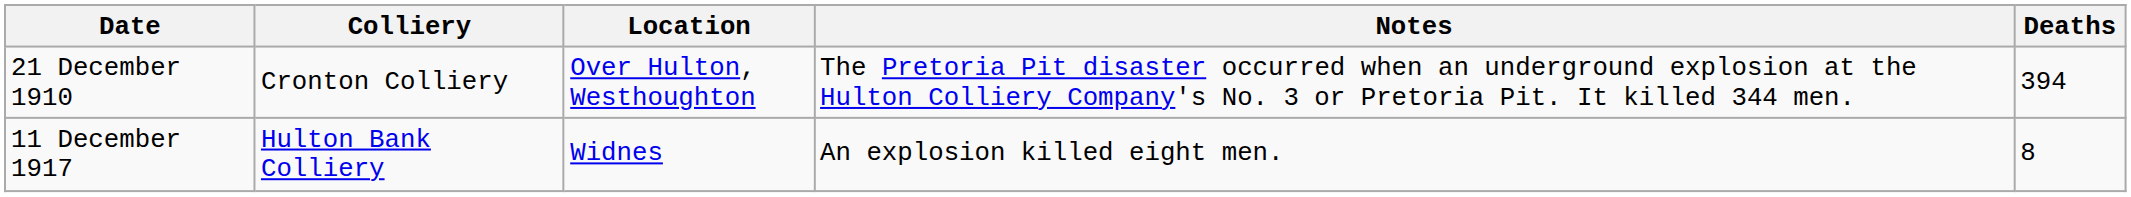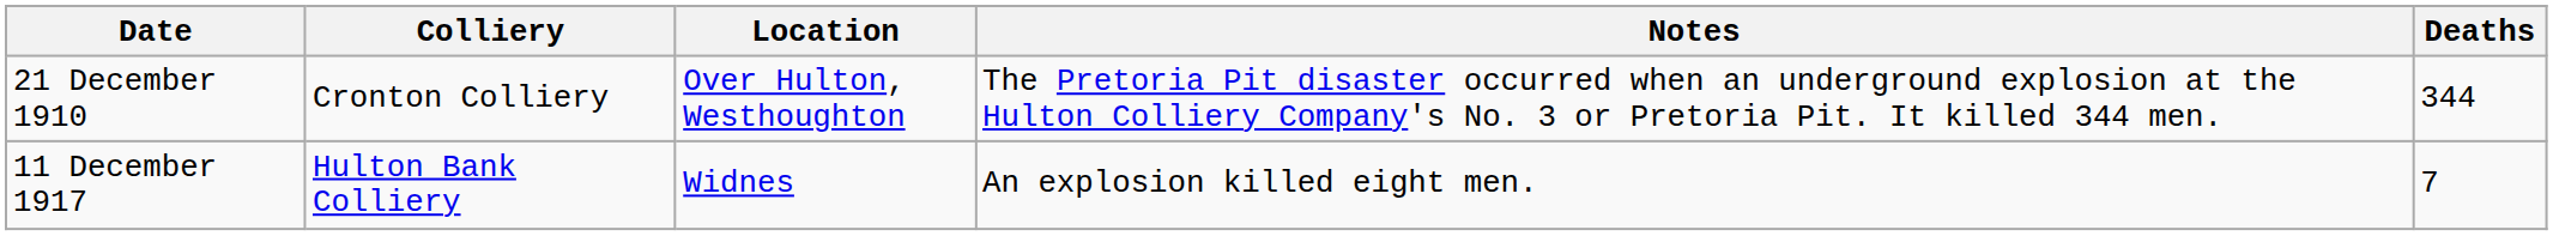21 December 1910 | Deaths: 394 -> 344
11 December 1917 | Deaths: 8 -> 7
